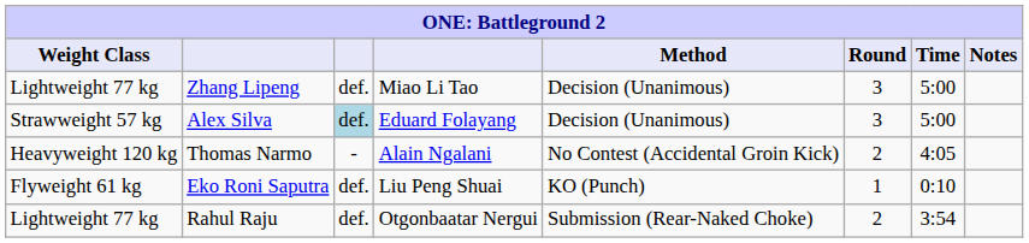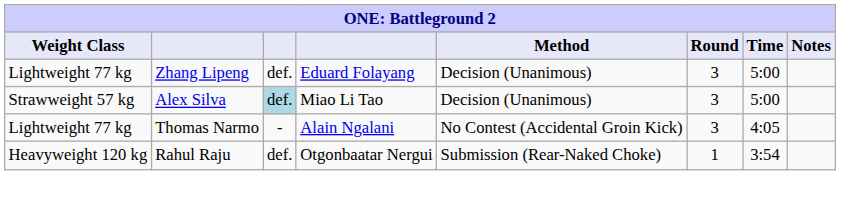Zhang Lipeng | column 4: Miao Li Tao -> Eduard Folayang
Alex Silva | column 4: Eduard Folayang -> Miao Li Tao
Thomas Narmo | Weight Class: Heavyweight 120 kg -> Lightweight 77 kg
Thomas Narmo | Round: 2 -> 3
- row: Flyweight 61 kg | Eko Roni Saputra | def. | Liu Peng Shuai | KO (Punch) | 1 | 0:10
Rahul Raju | Weight Class: Lightweight 77 kg -> Heavyweight 120 kg
Rahul Raju | Round: 2 -> 1
